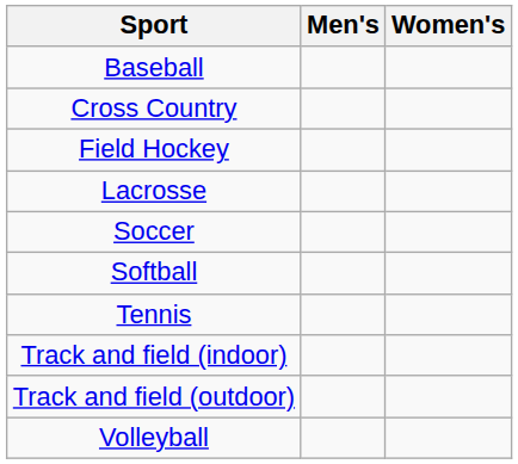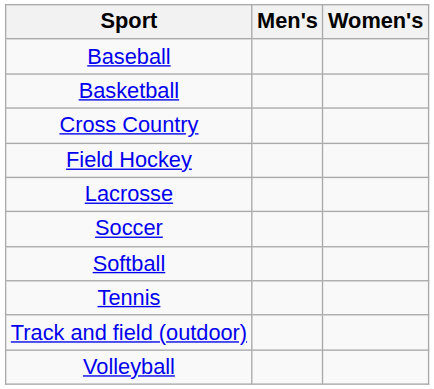+ row: Basketball
- row: Track and field (indoor)
